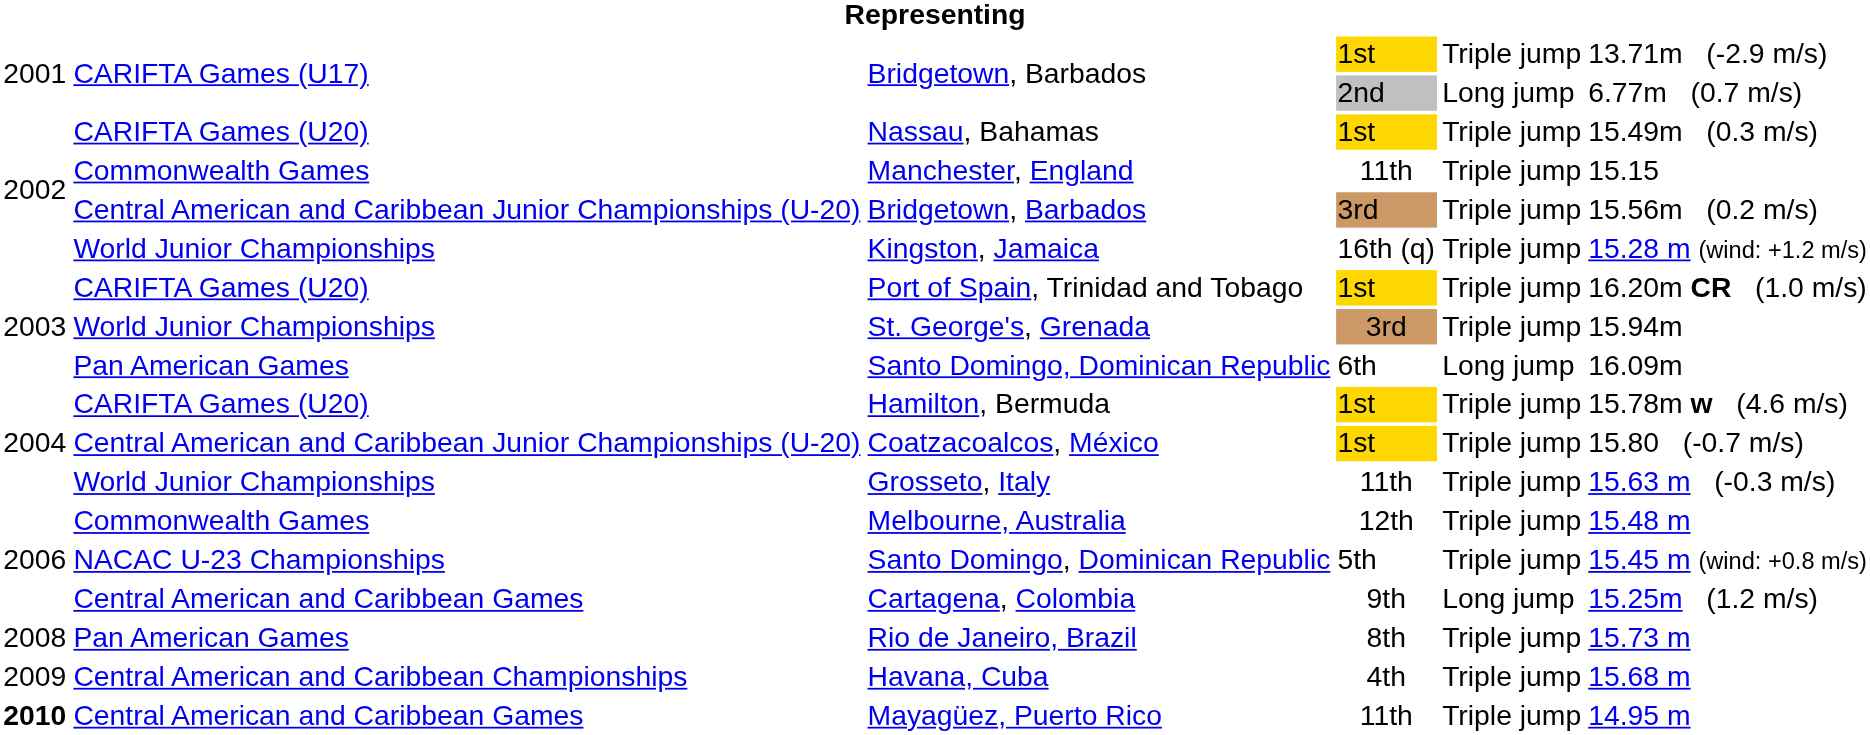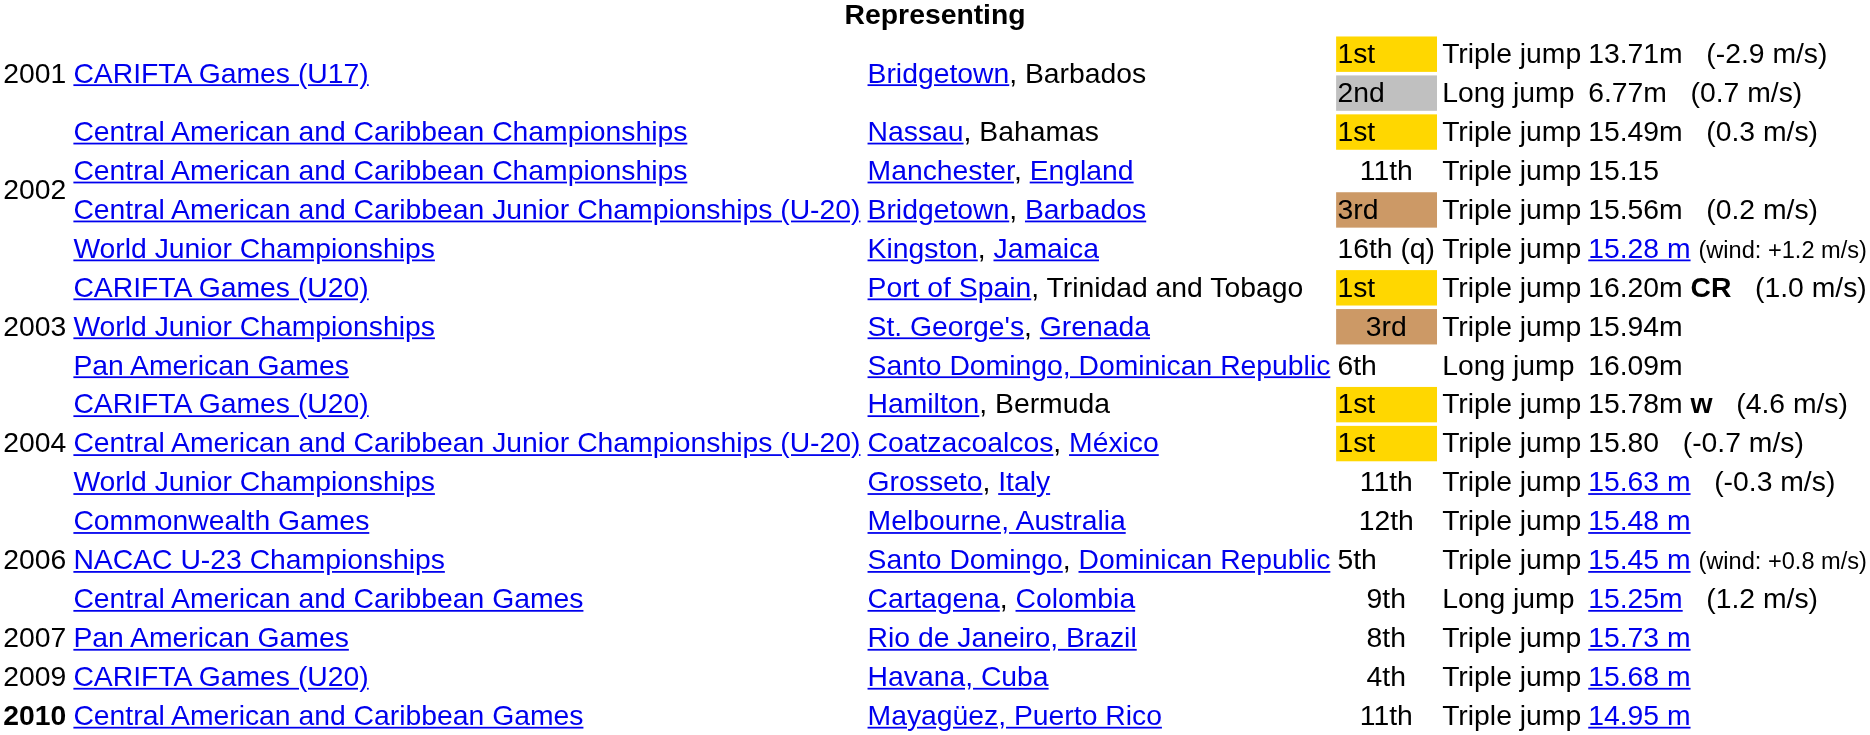Nassau, Bahamas | column 2: CARIFTA Games (U20) -> Central American and Caribbean Championships
Manchester, England | column 2: Commonwealth Games -> Central American and Caribbean Championships
Rio de Janeiro, Brazil | column 1: 2008 -> 2007
Havana, Cuba | column 2: Central American and Caribbean Championships -> CARIFTA Games (U20)
